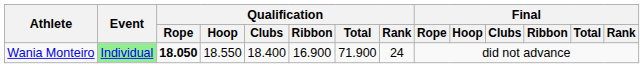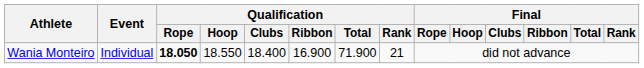Wania Monteiro | Event: lightgreen background -> no background
Wania Monteiro | Qualification / Rank: 24 -> 21
